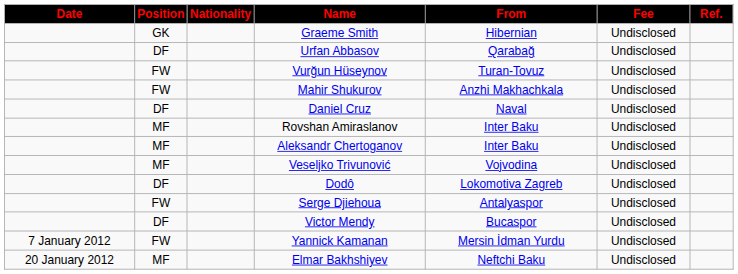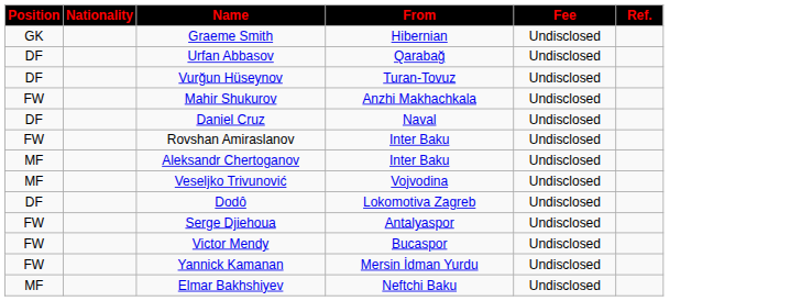- column: Date | 7 January 2012 | 20 January 2012
Vurğun Hüseynov | Position: FW -> DF
Rovshan Amiraslanov | Position: MF -> FW
Victor Mendy | Position: DF -> FW
